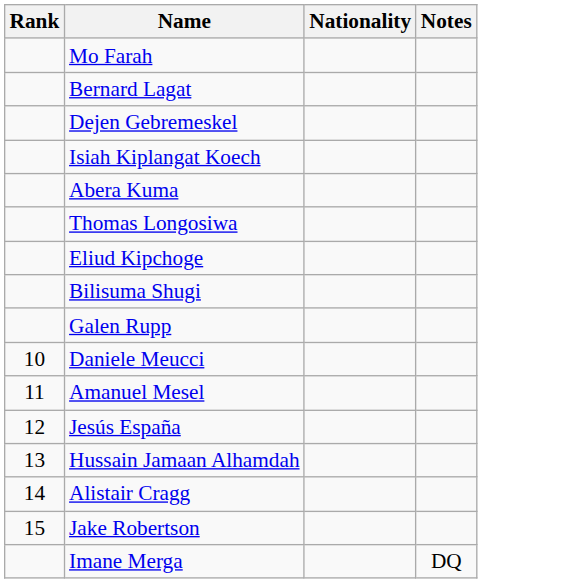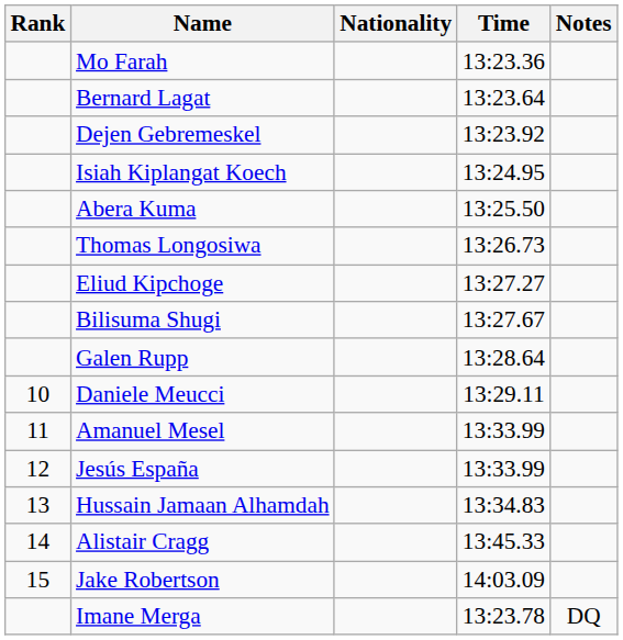+ column: Time | 13:23.36 | 13:23.64 | 13:23.92 | 13:24.95 | 13:25.50 | 13:26.73 | 13:27.27 | 13:27.67 | 13:28.64 | 13:29.11 | 13:33.99 | 13:33.99 | 13:34.83 | 13:45.33 | 14:03.09 | 13:23.78
